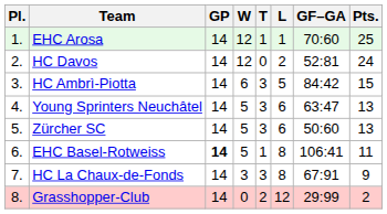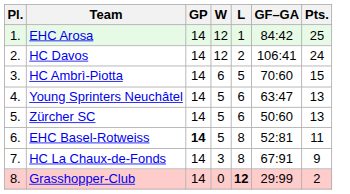- column: T | 1 | 0 | 3 | 3 | 3 | 1 | 3 | 2
EHC Arosa | GF–GA: 70:60 -> 84:42
HC Davos | GF–GA: 52:81 -> 106:41
HC Ambrì-Piotta | GF–GA: 84:42 -> 70:60
EHC Basel-Rotweiss | GF–GA: 106:41 -> 52:81
Grasshopper-Club | L: normal -> bold
